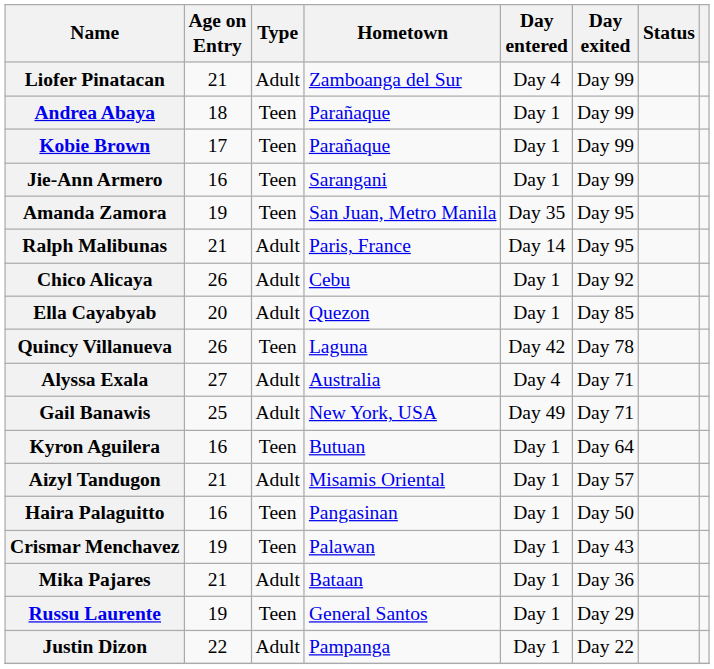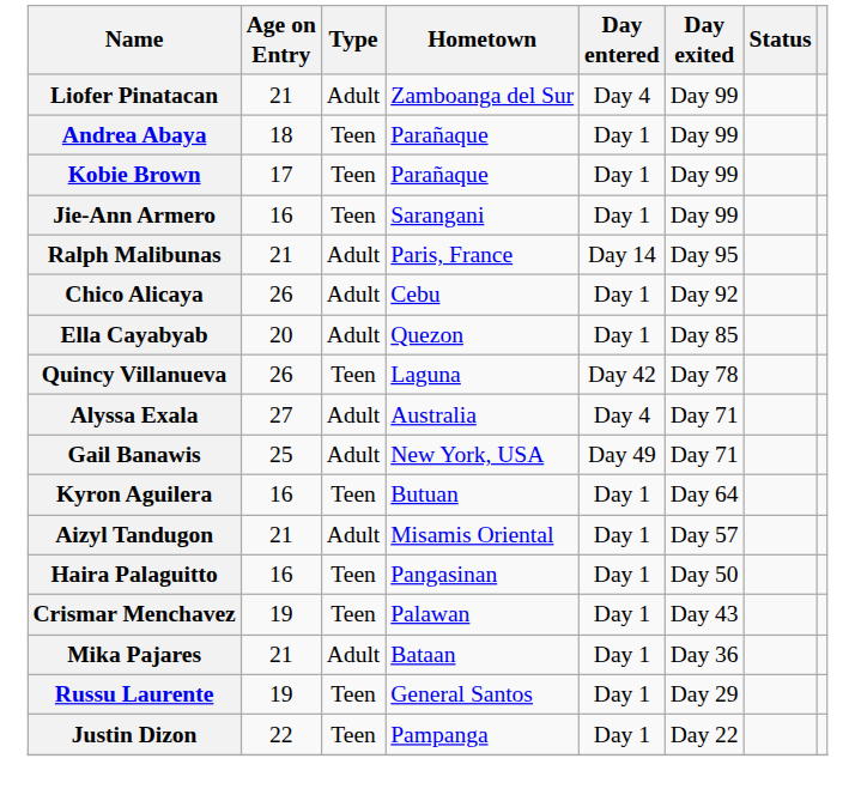- row: Amanda Zamora | 19 | Teen | San Juan, Metro Manila | Day 35 | Day 95
Justin Dizon | Type: Adult -> Teen
